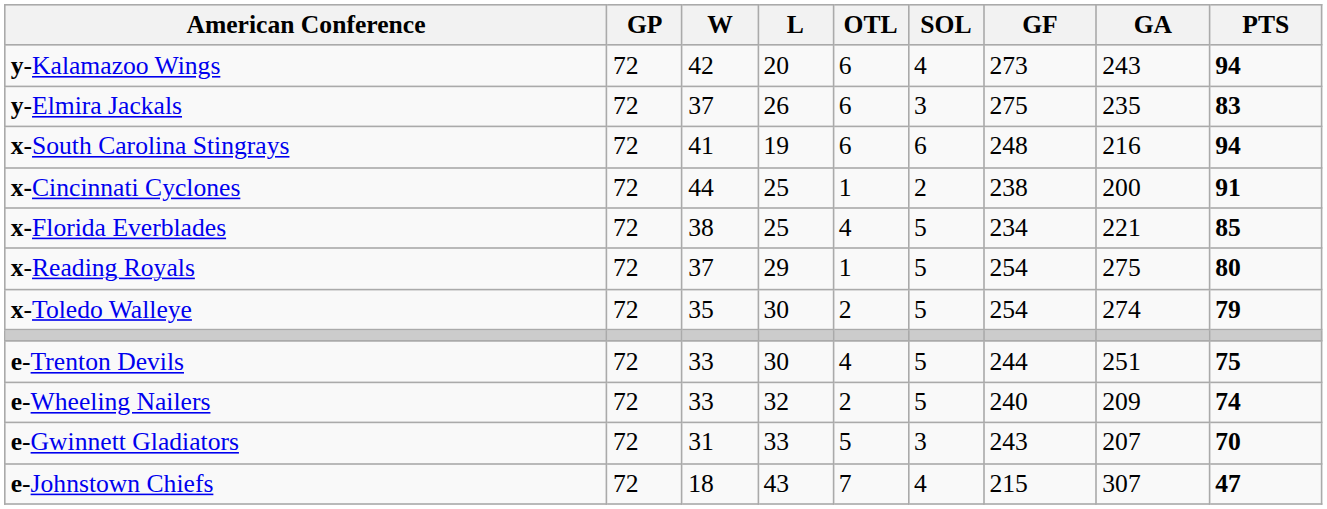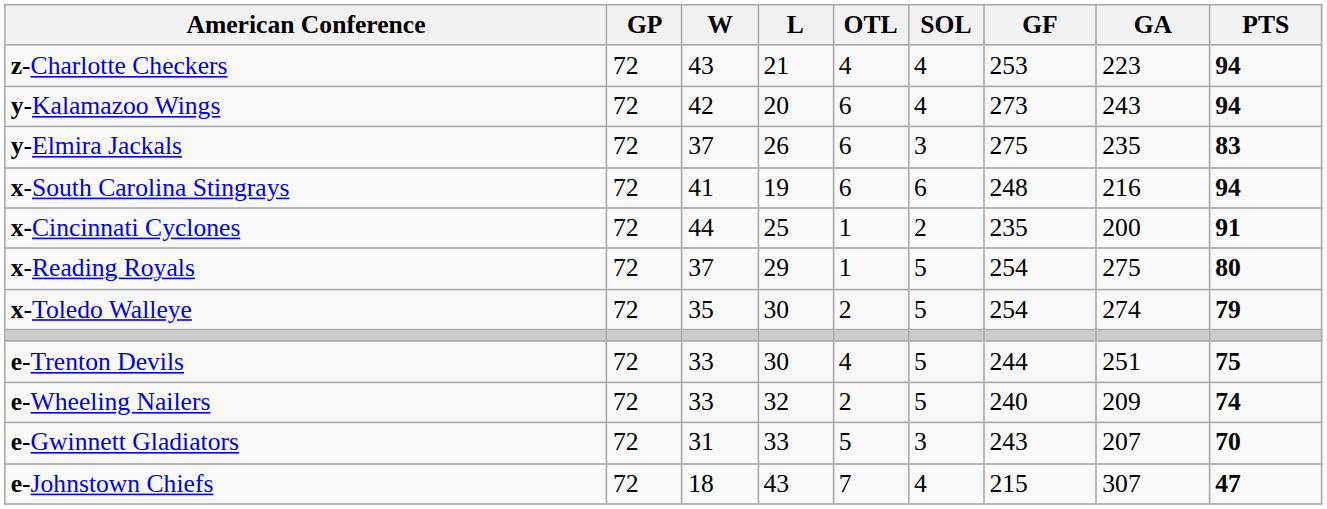+ row: z-Charlotte Checkers | 72 | 43 | 21 | 4 | 4 | 253 | 223 | 94
x-Cincinnati Cyclones | GF: 238 -> 235
- row: x-Florida Everblades | 72 | 38 | 25 | 4 | 5 | 234 | 221 | 85
